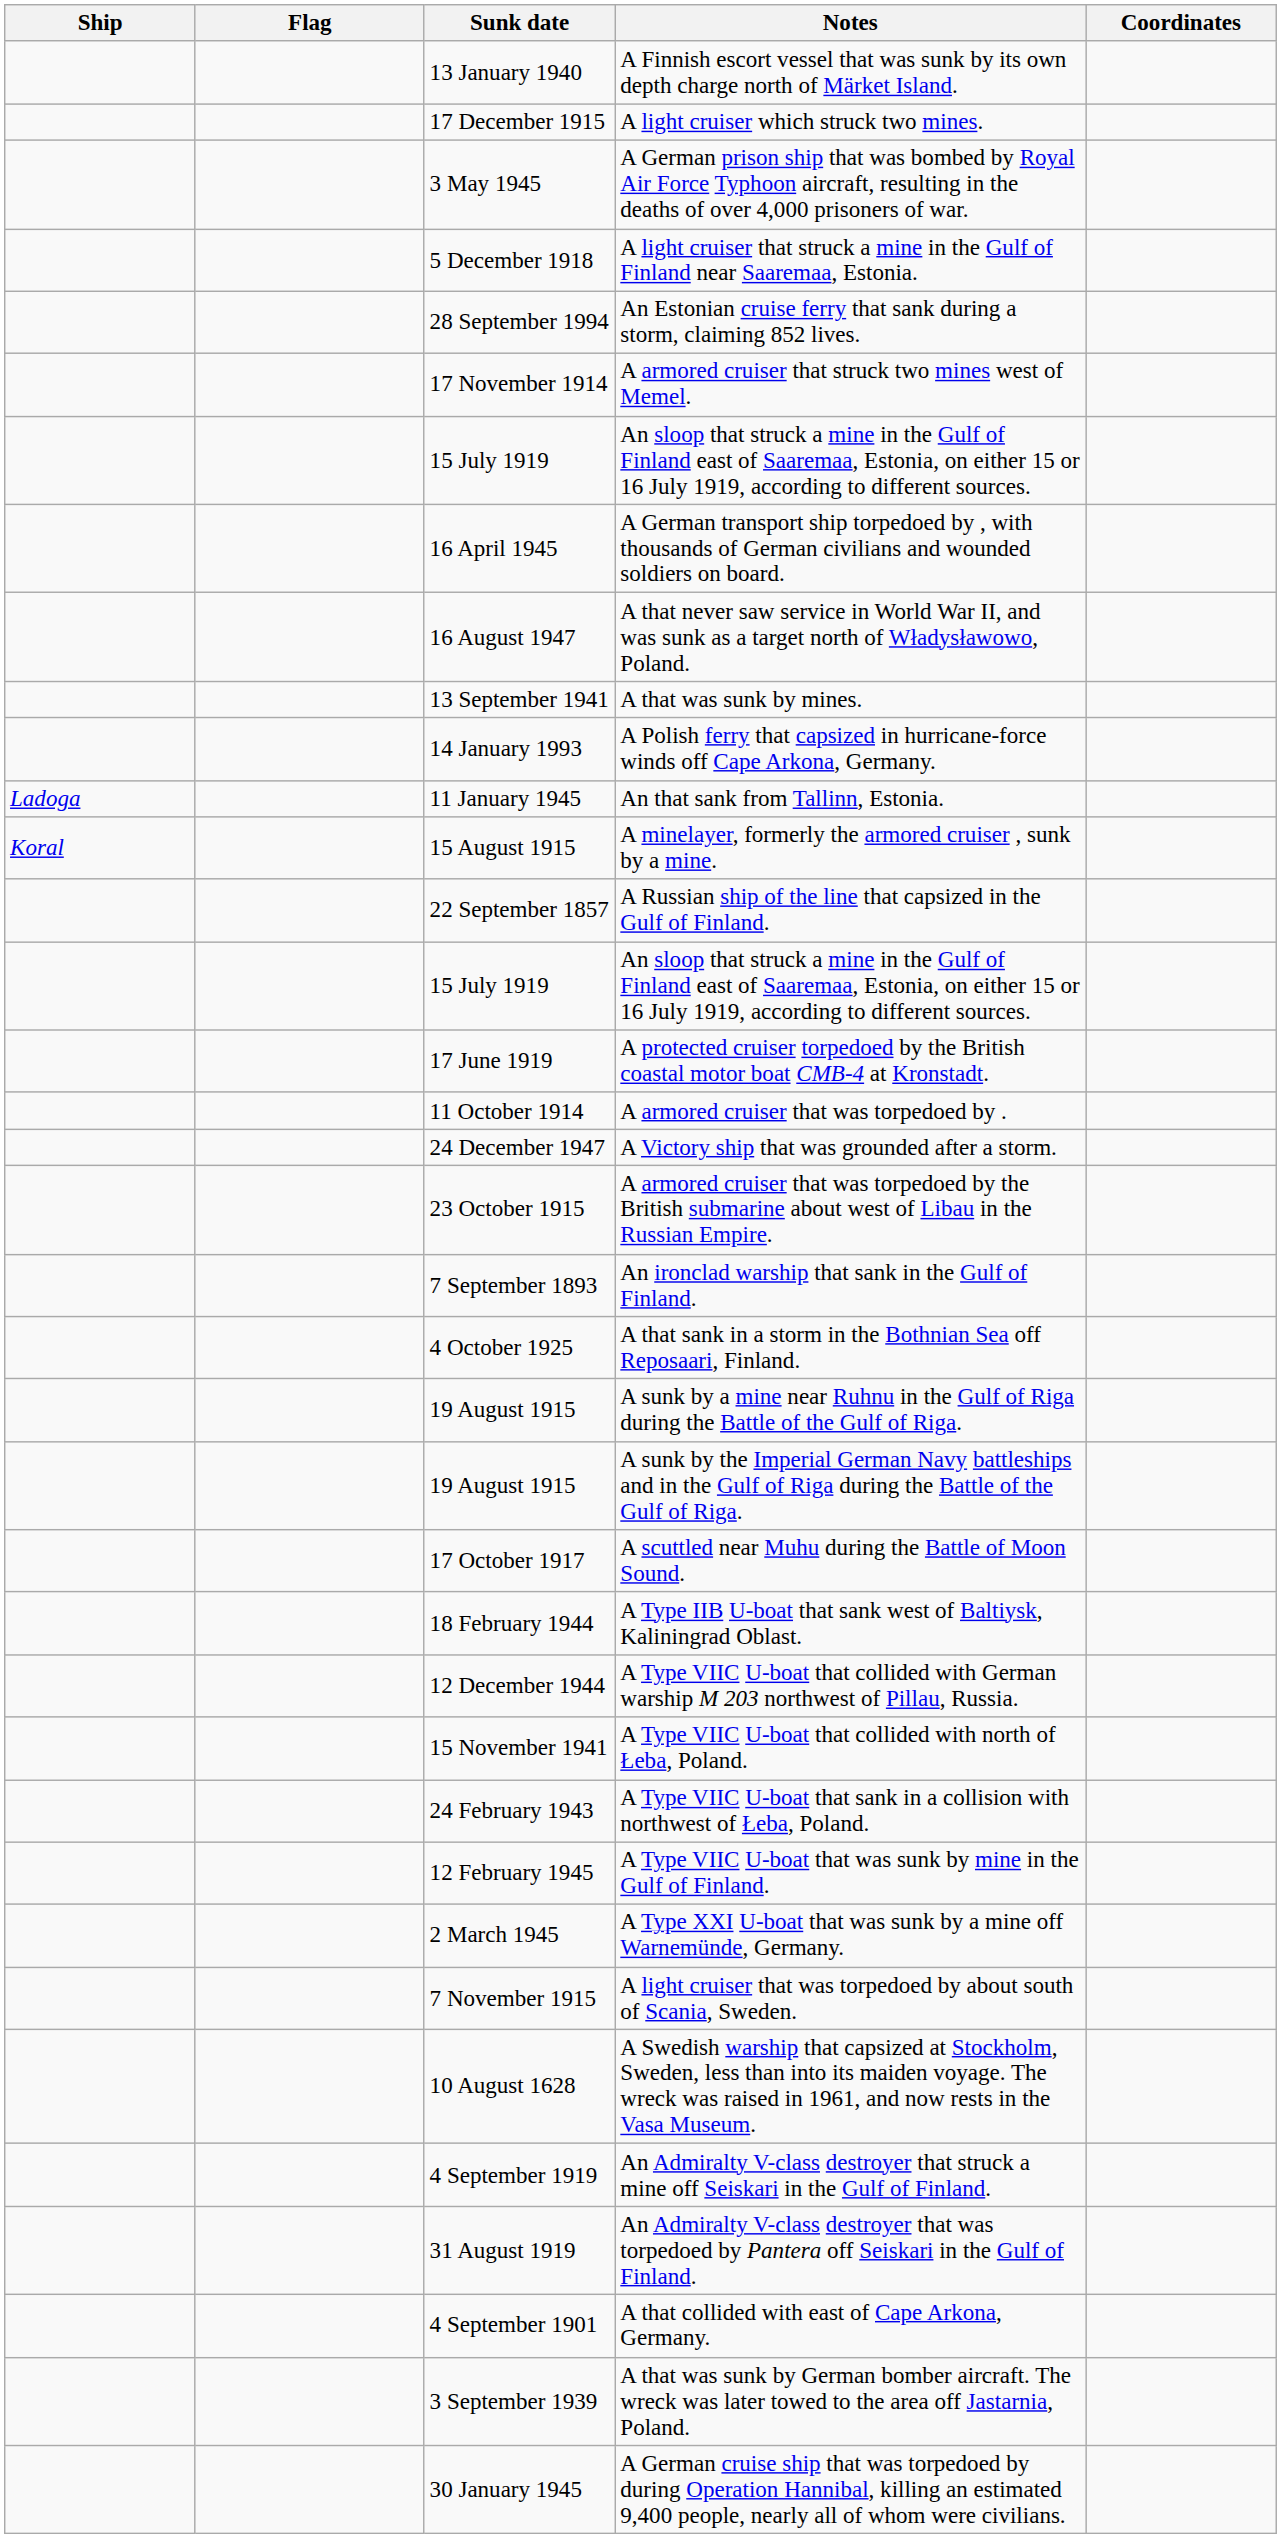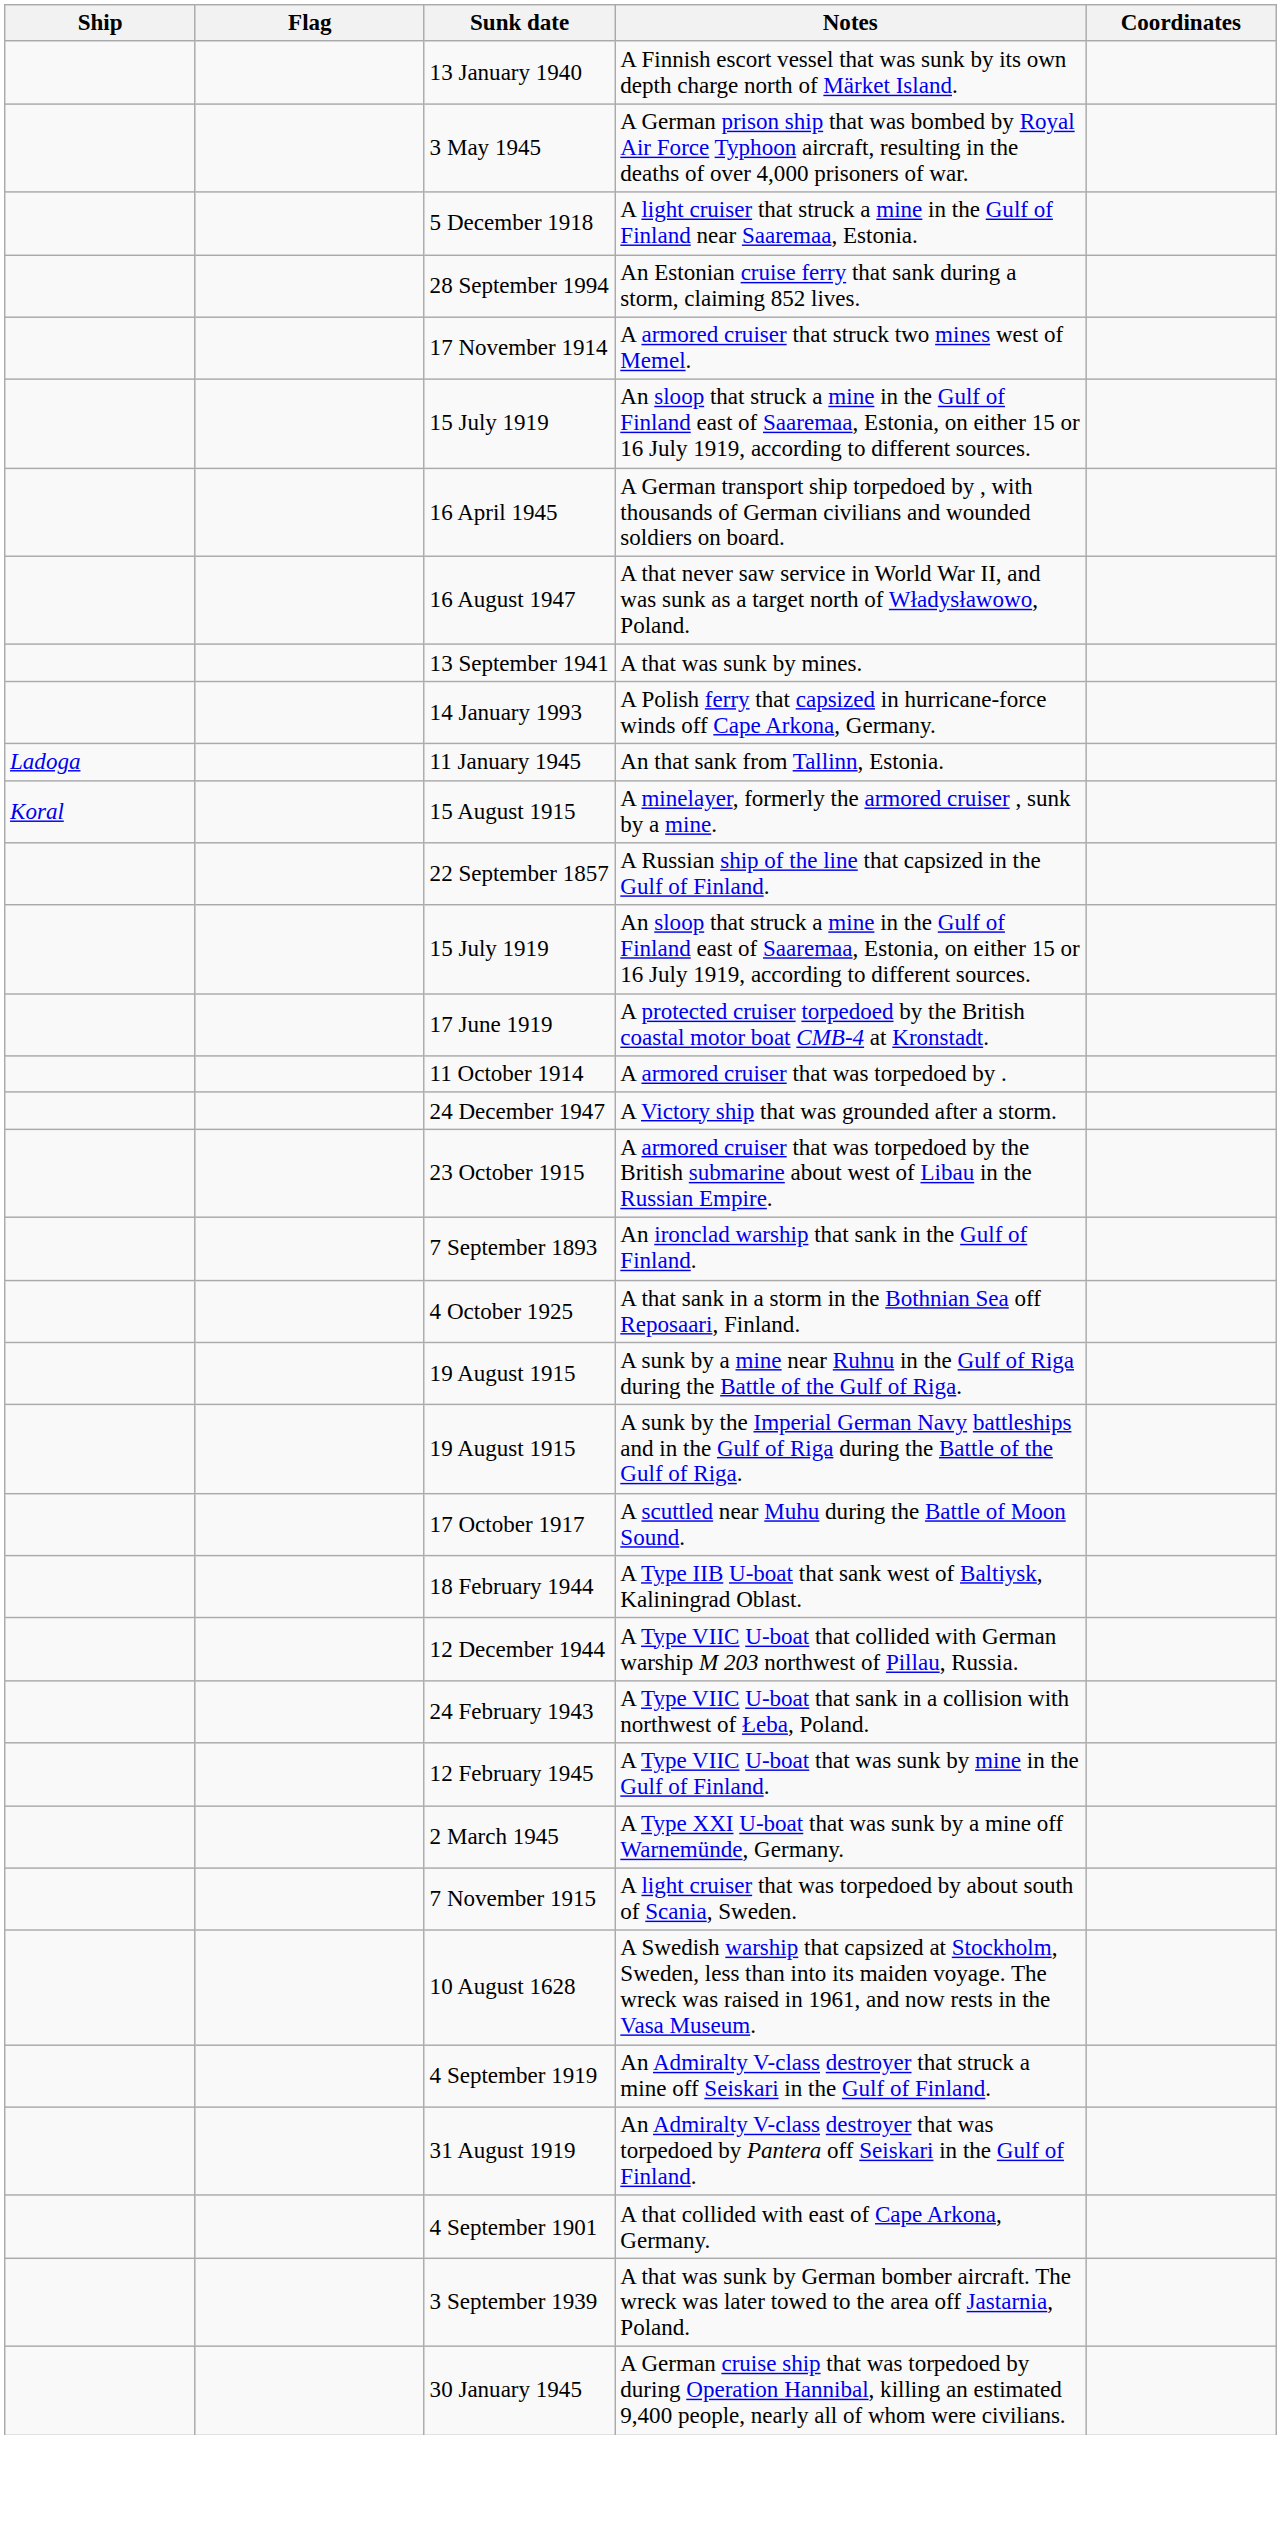- row: 17 December 1915 | A light cruiser which struck two mines.
- row: 15 November 1941 | A Type VIIC U-boat that collided with north of Łeba, Poland.
